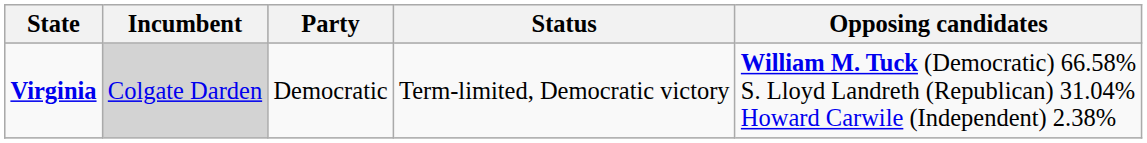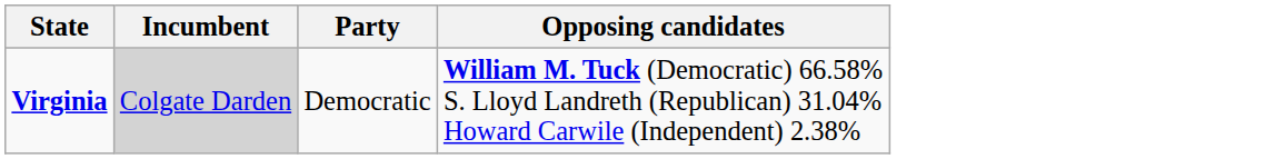- column: Status | Term-limited, Democratic victory
